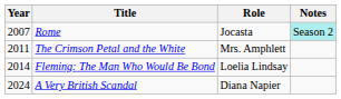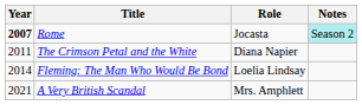Rome | Year: normal -> bold
The Crimson Petal and the White | Role: Mrs. Amphlett -> Diana Napier
A Very British Scandal | Year: 2024 -> 2021
A Very British Scandal | Role: Diana Napier -> Mrs. Amphlett
